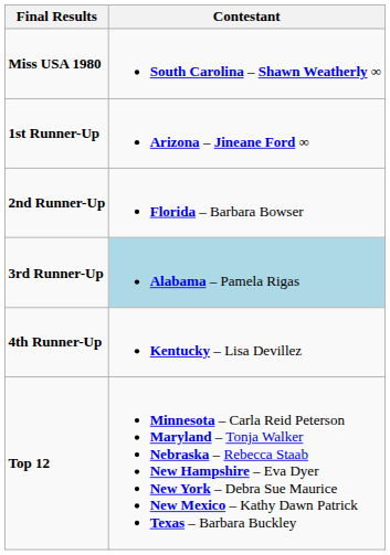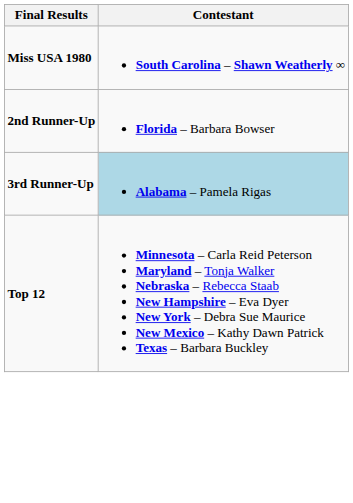- row: 1st Runner-Up | Arizona – Jineane Ford ∞
- row: 4th Runner-Up | Kentucky – Lisa Devillez
